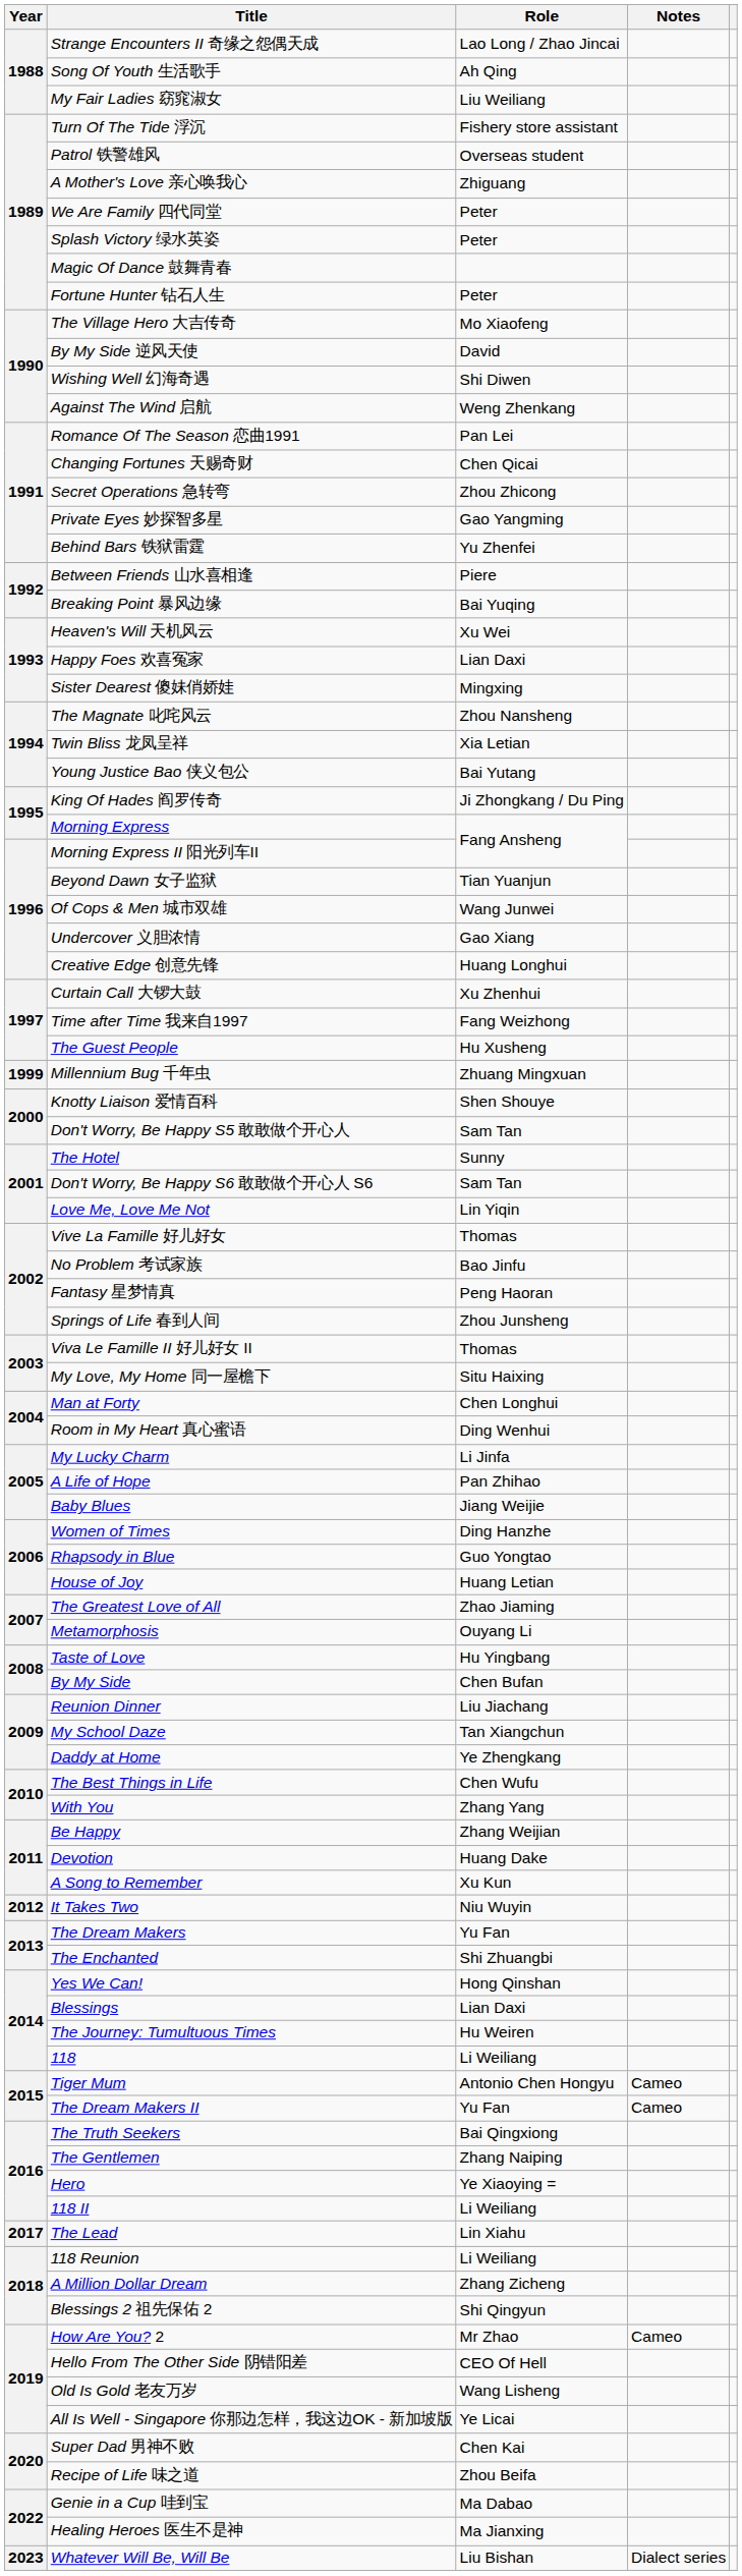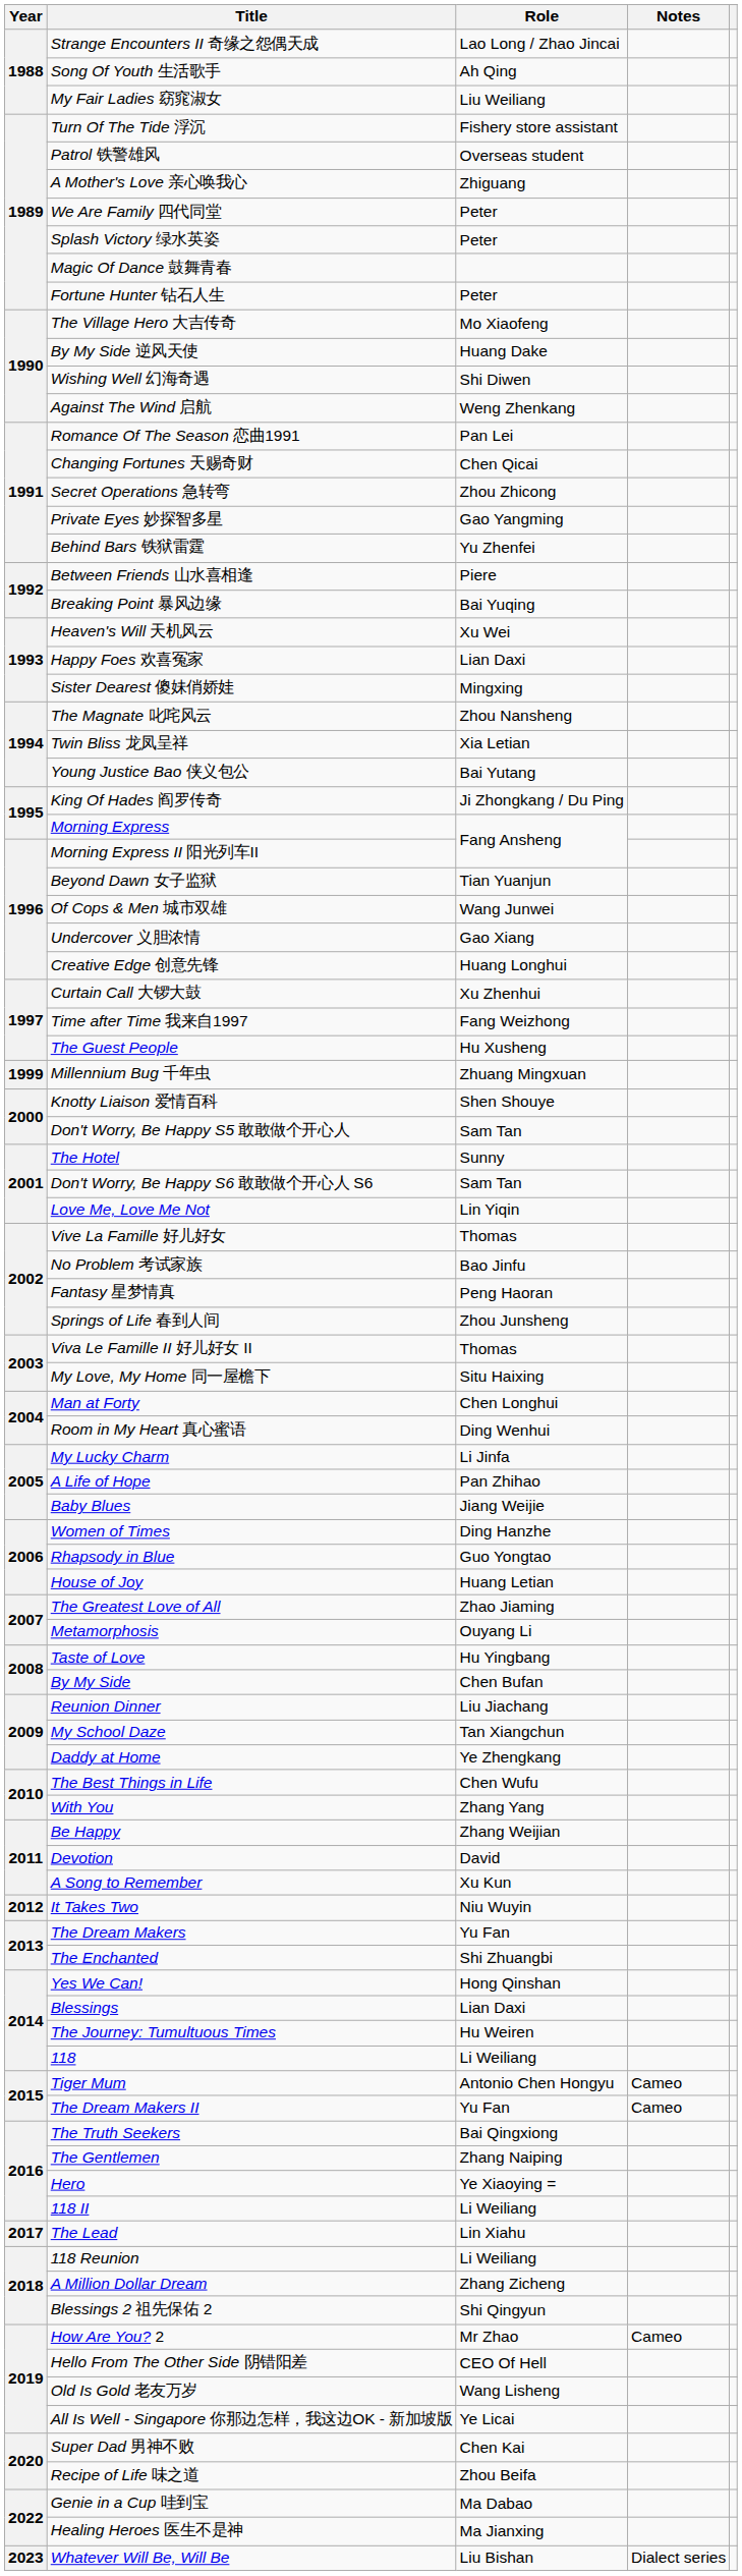By My Side 逆风天使 | Role: David -> Huang Dake
Devotion | Role: Huang Dake -> David
